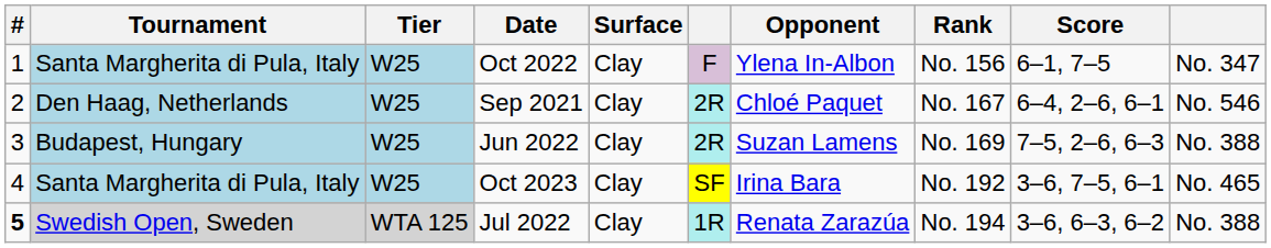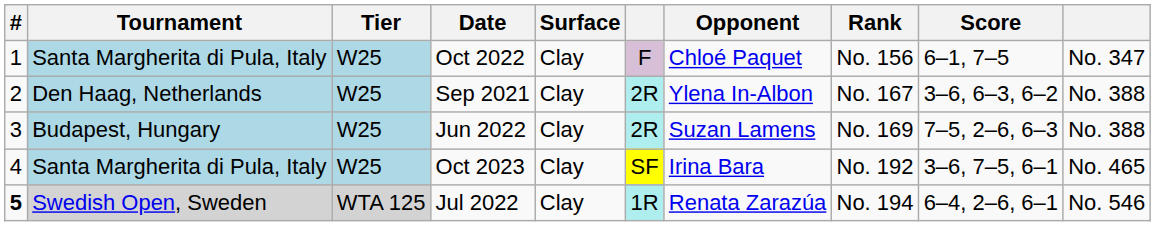Oct 2022 | Opponent: Ylena In-Albon -> Chloé Paquet
Sep 2021 | Opponent: Chloé Paquet -> Ylena In-Albon
Sep 2021 | Score: 6–4, 2–6, 6–1 -> 3–6, 6–3, 6–2
Sep 2021 | column 10: No. 546 -> No. 388
Jul 2022 | Score: 3–6, 6–3, 6–2 -> 6–4, 2–6, 6–1
Jul 2022 | column 10: No. 388 -> No. 546
